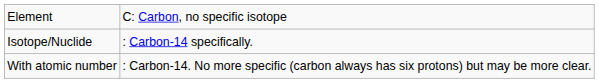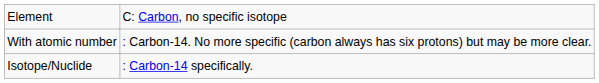rows swapped: Isotope/Nuclide <-> With atomic number
